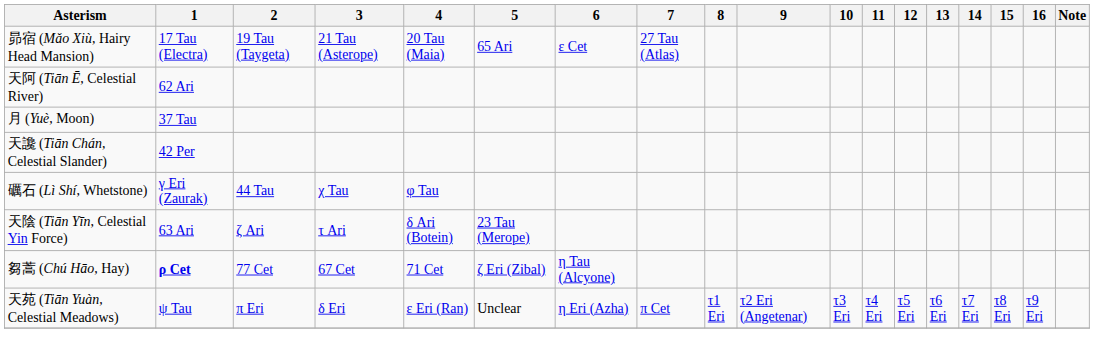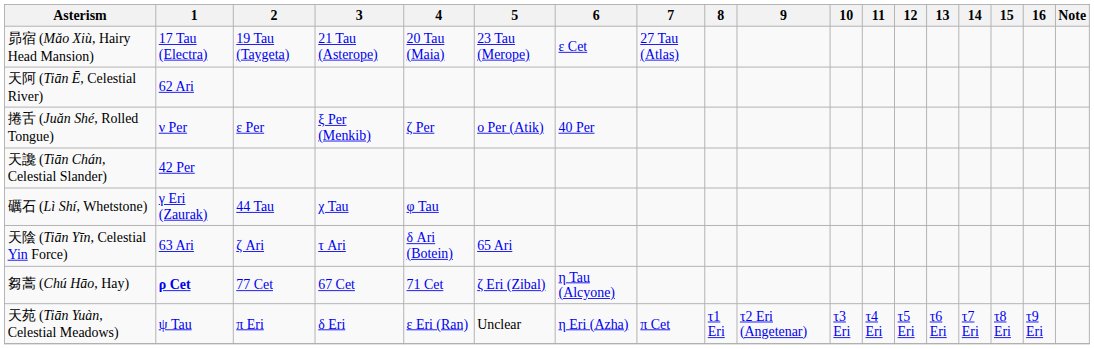昴宿 (Mǎo Xiù, Hairy Head Mansion) | 5: 65 Ari -> 23 Tau (Merope)
- row: 月 (Yuè, Moon) | 37 Tau
+ row: 捲舌 (Juǎn Shé, Rolled Tongue) | ν Per | ε Per | ξ Per (Menkib) | ζ Per | ο Per (Atik) | 40 Per
天陰 (Tiān Yīn, Celestial Yin Force) | 5: 23 Tau (Merope) -> 65 Ari
